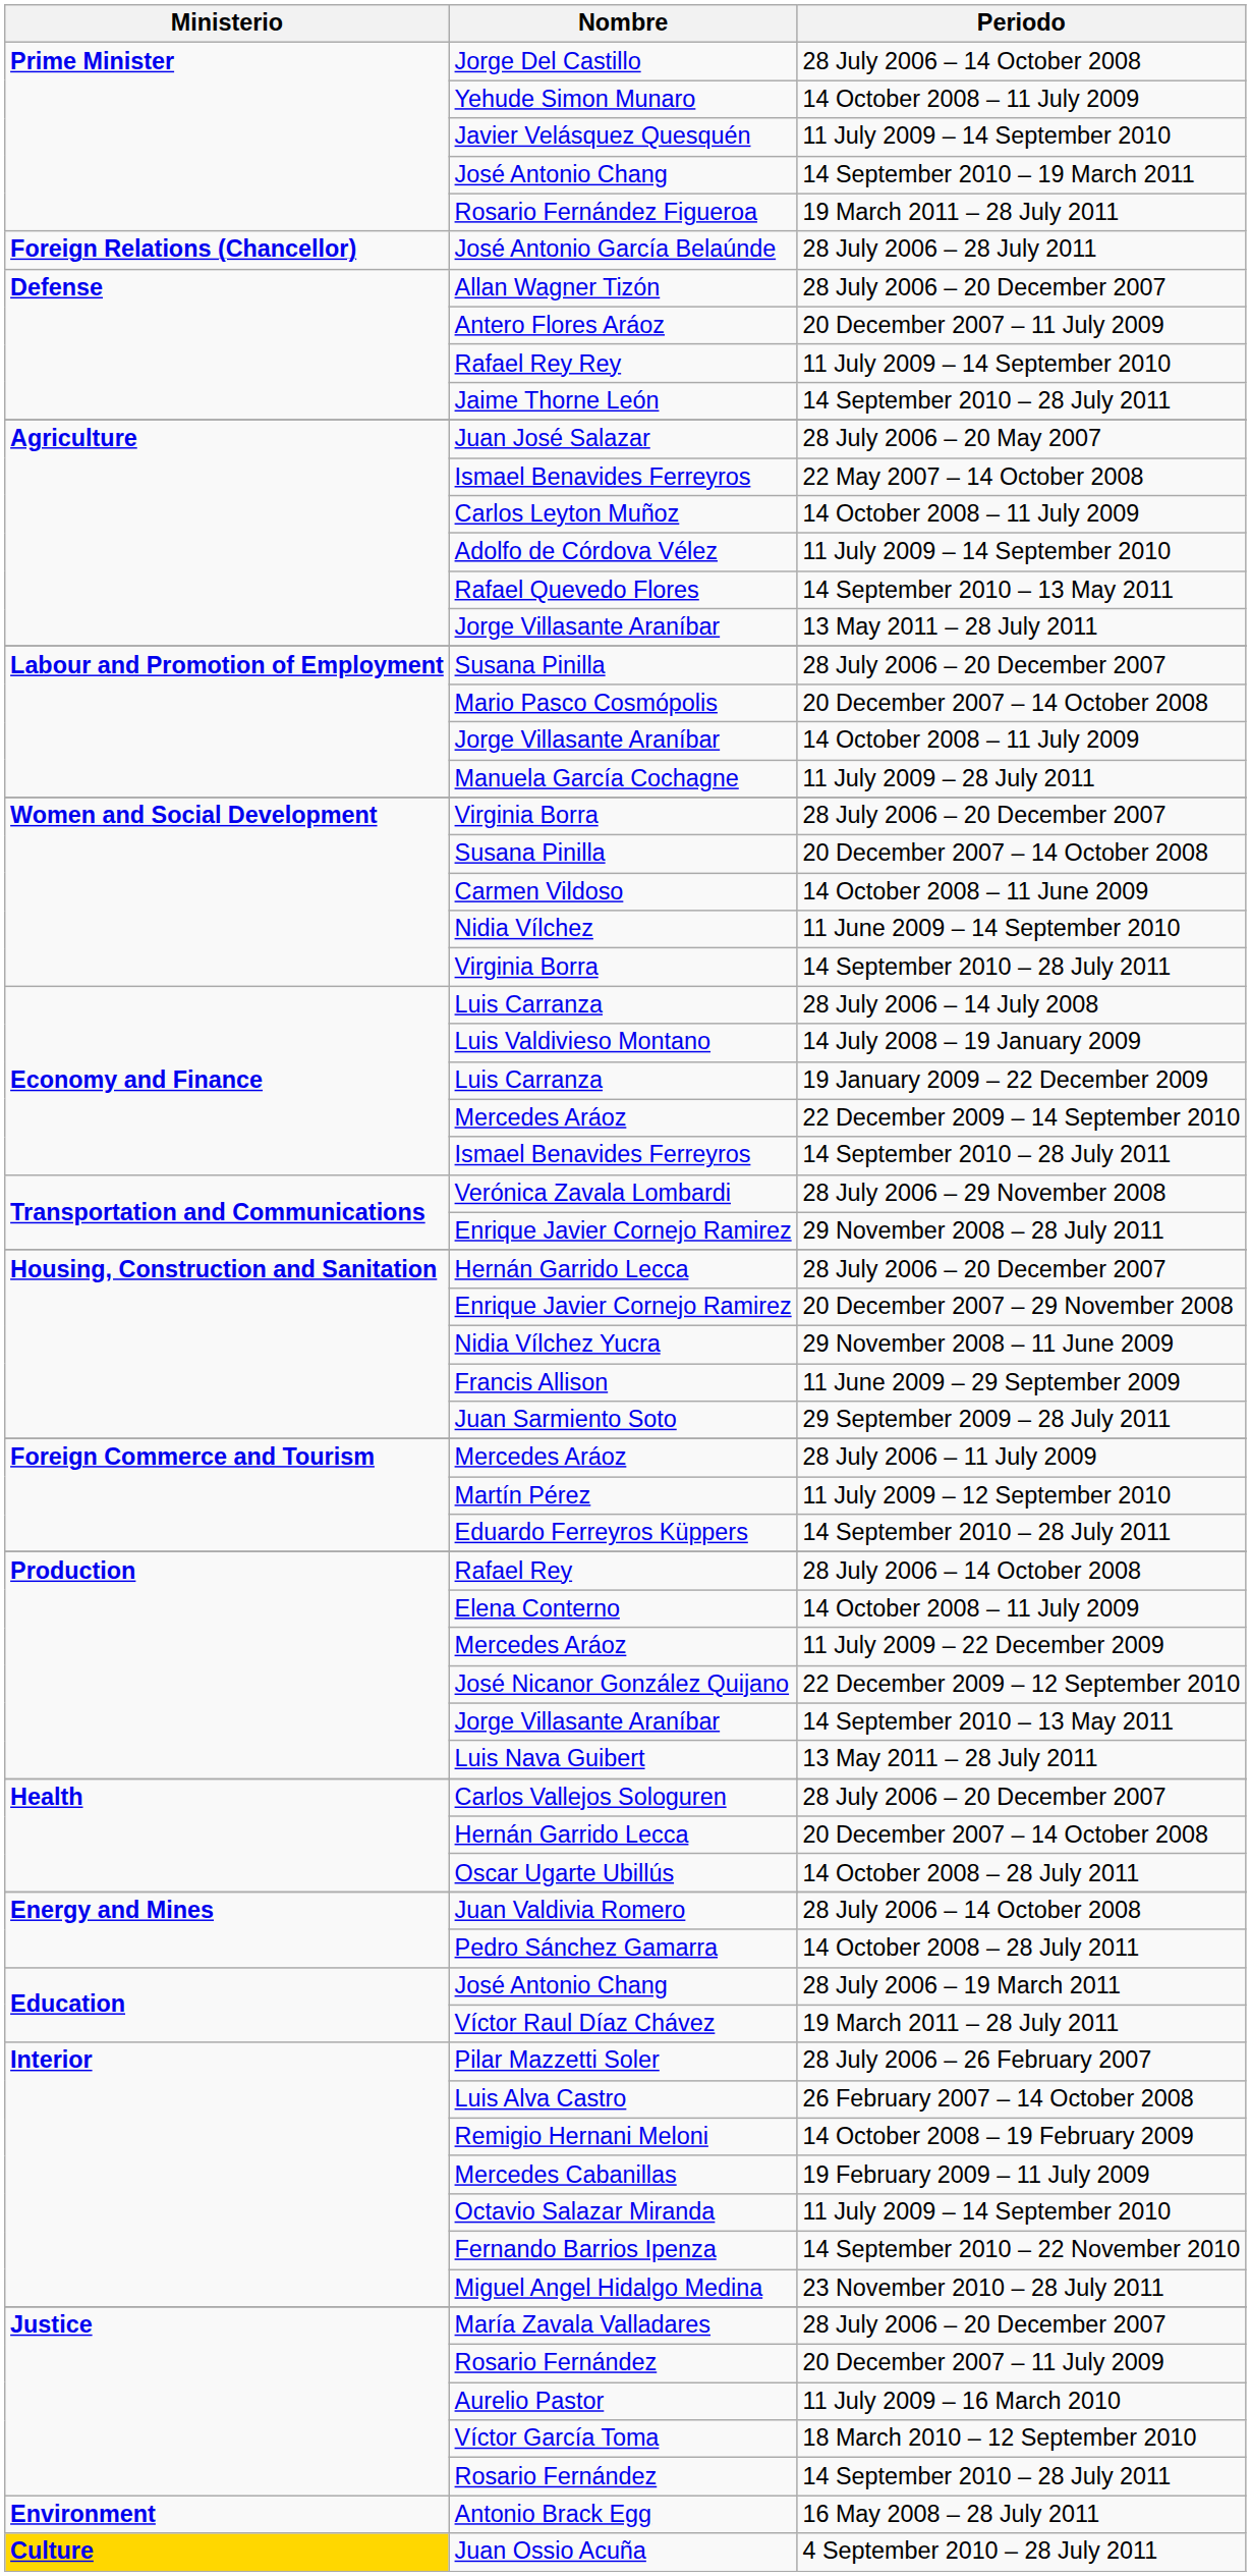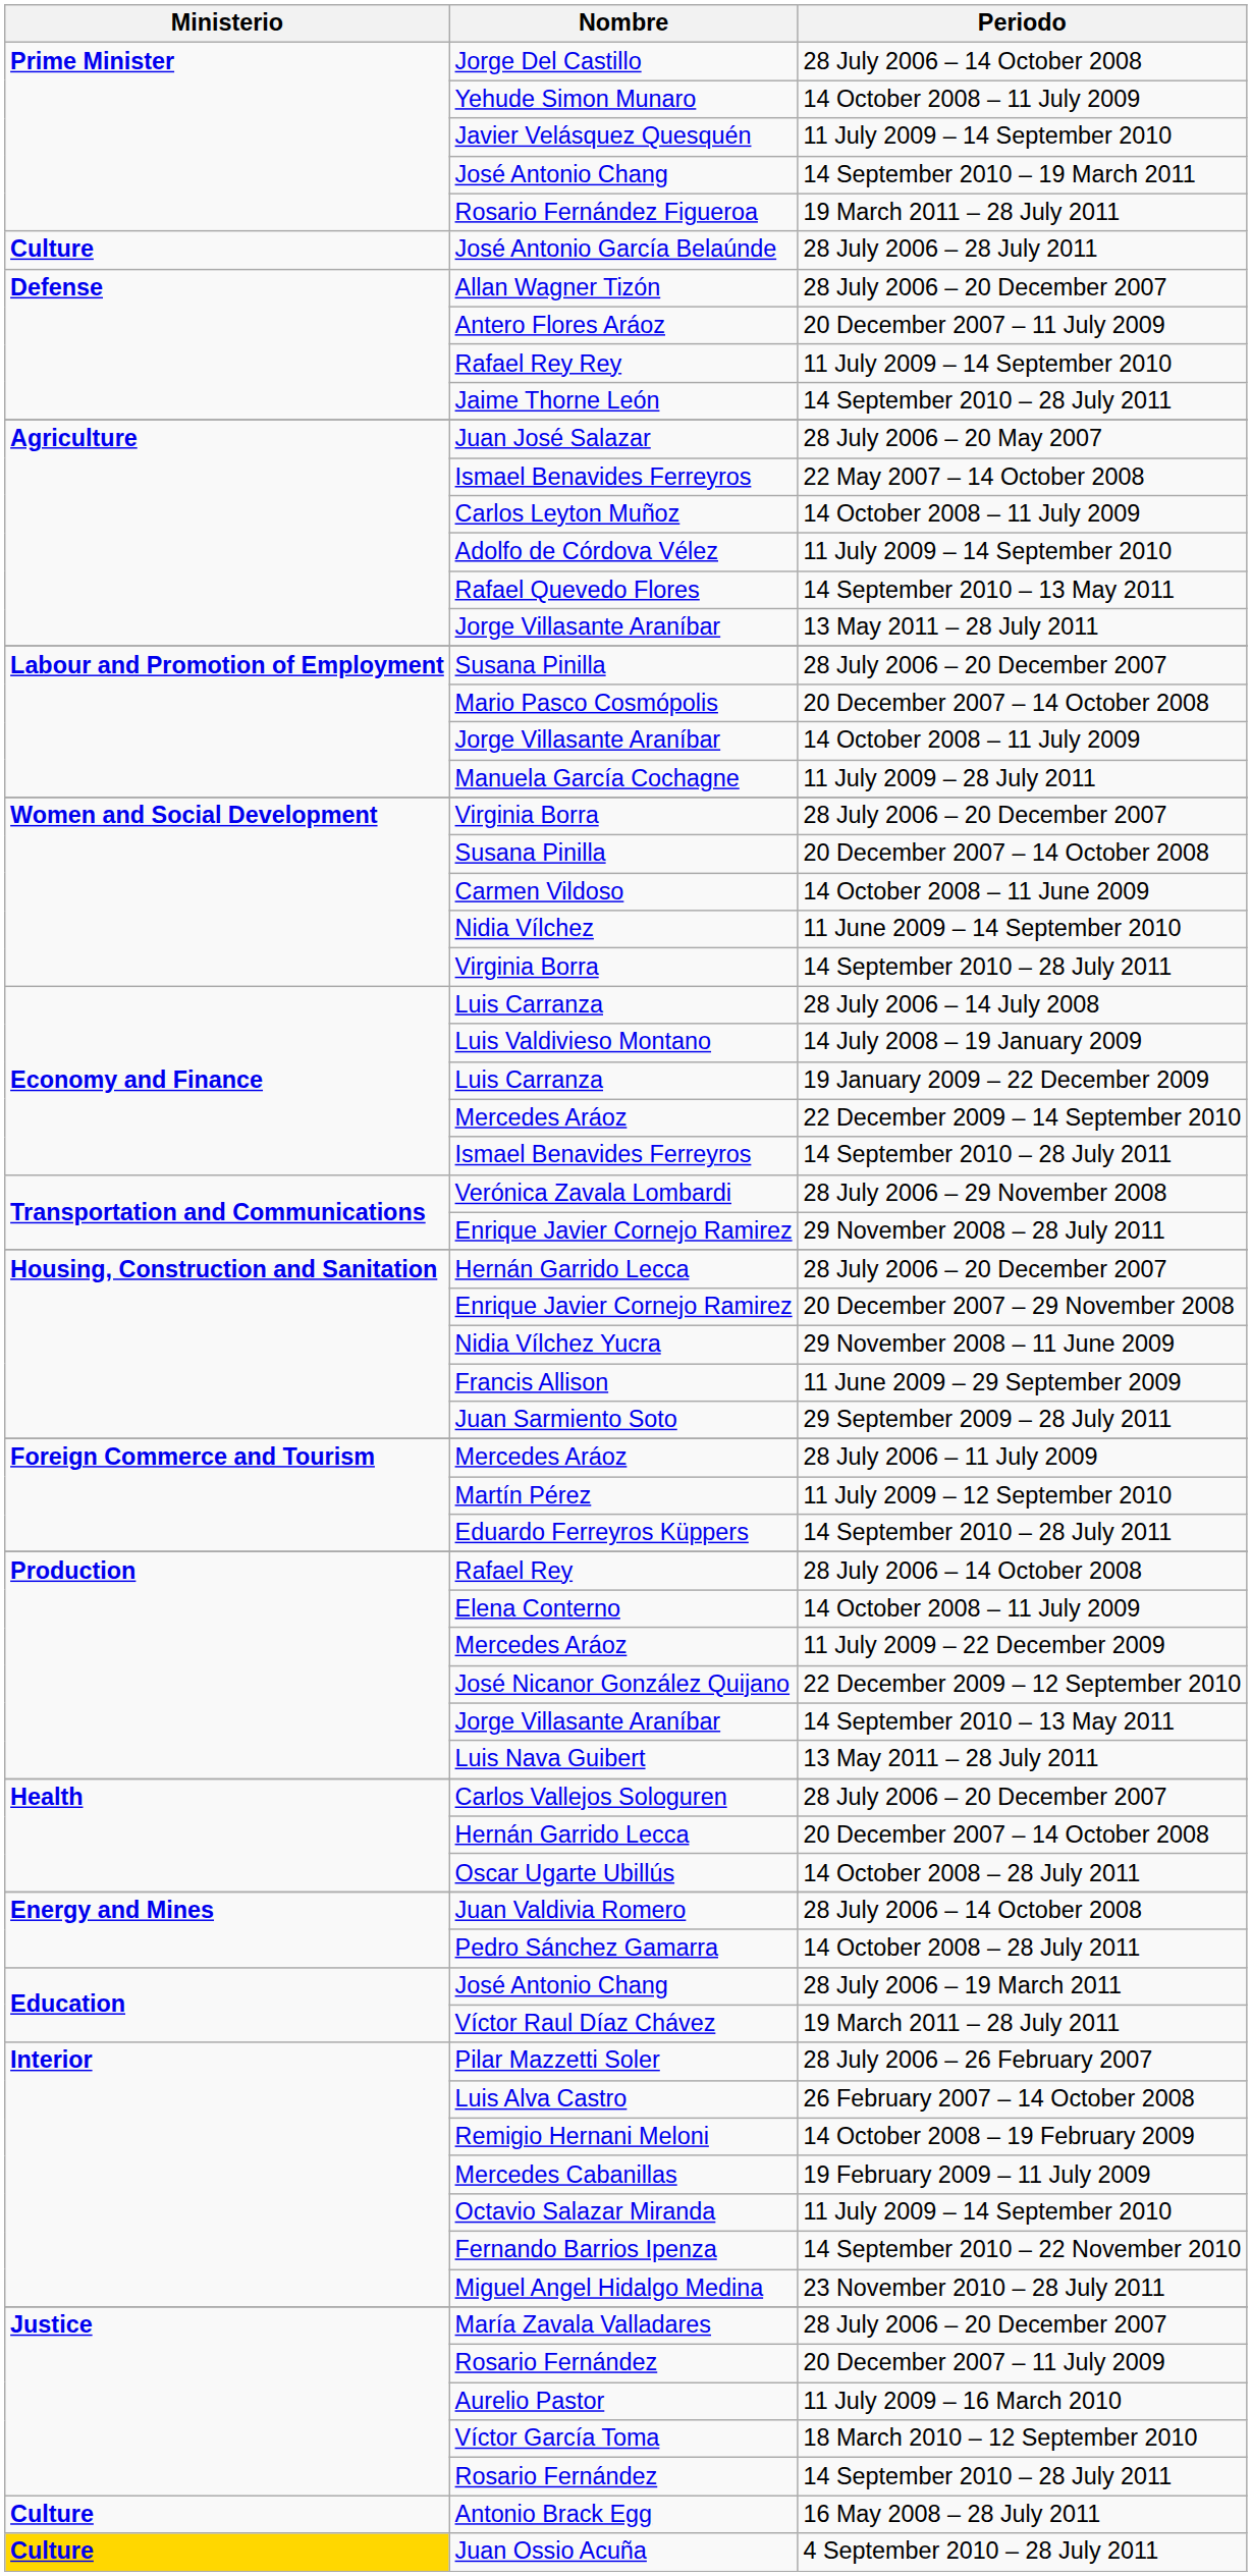José Antonio García Belaúnde | Ministerio: Foreign Relations (Chancellor) -> Culture
Antonio Brack Egg | Ministerio: Environment -> Culture
